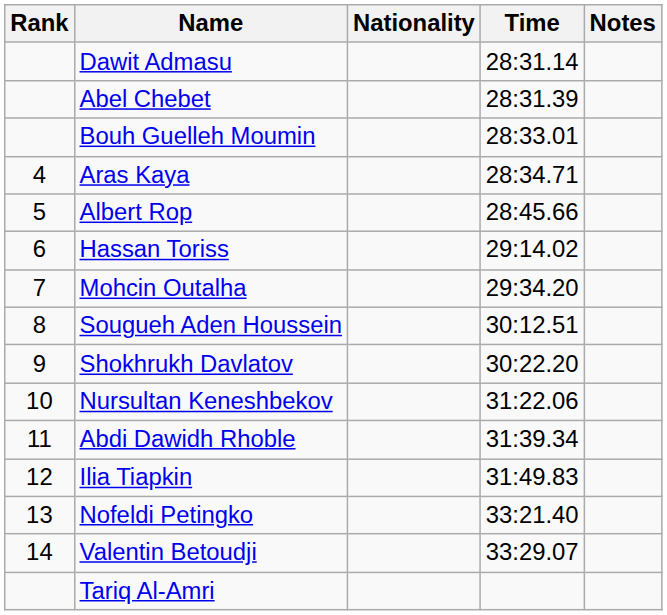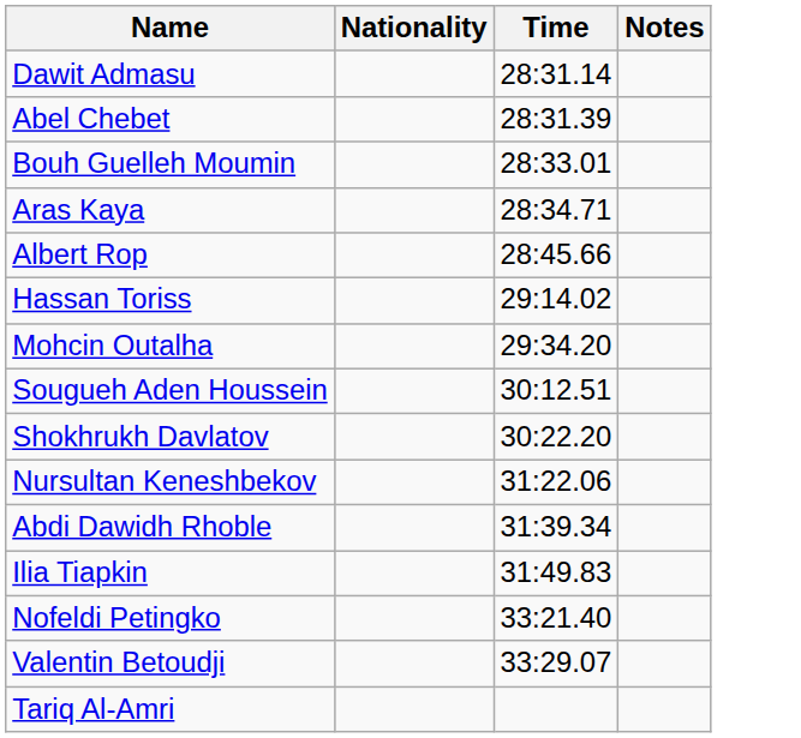- column: Rank | 4 | 5 | 6 | 7 | 8 | 9 | 10 | 11 | 12 | 13 | 14
